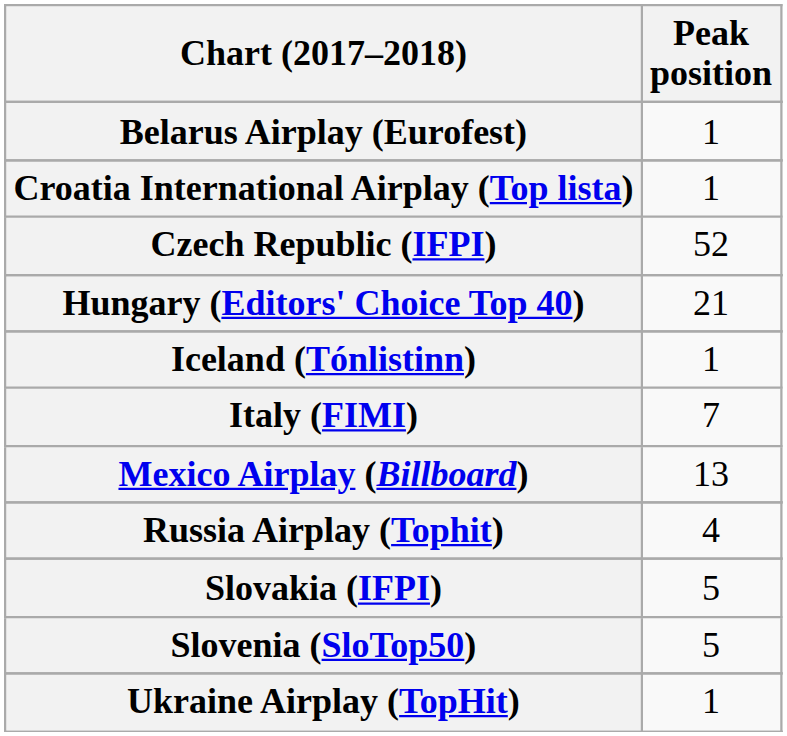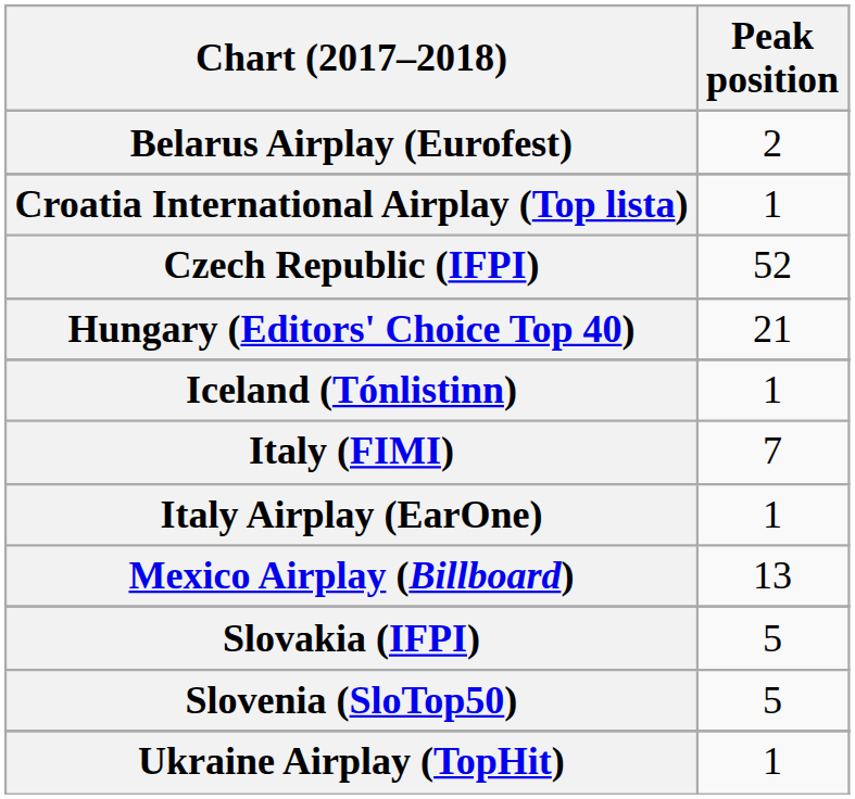Belarus Airplay (Eurofest) | Peak position: 1 -> 2
+ row: Italy Airplay (EarOne) | 1
- row: Russia Airplay (Tophit) | 4
